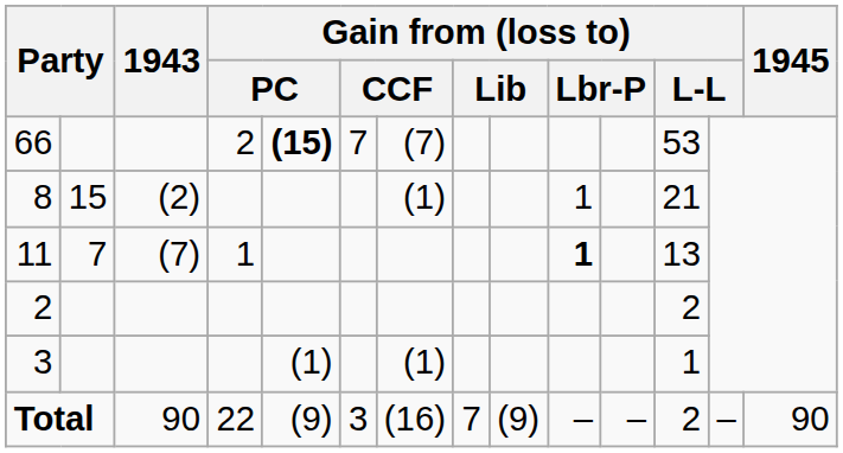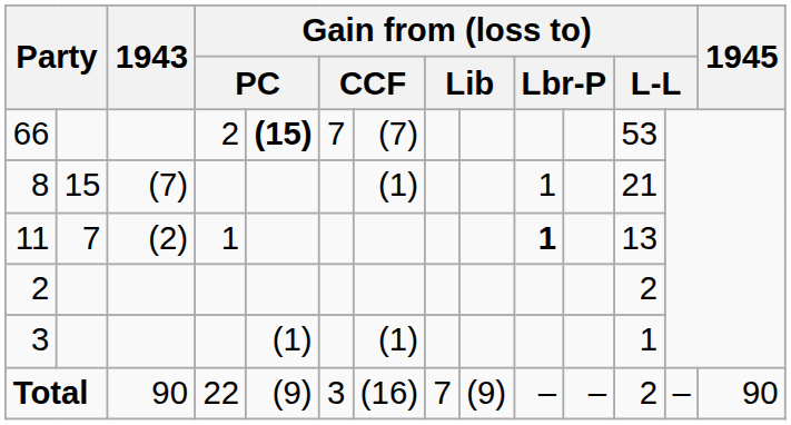8 | 1943: (2) -> (7)
11 | 1943: (7) -> (2)
